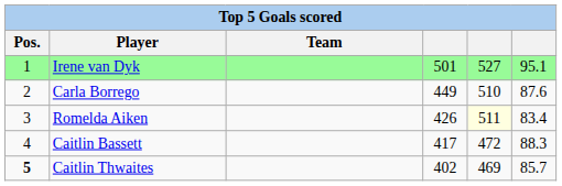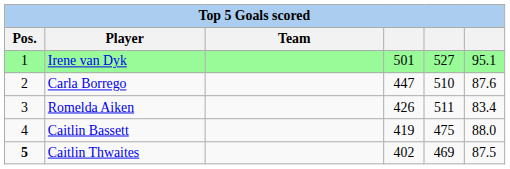Carla Borrego | column 4: 449 -> 447
Romelda Aiken | column 5: lightyellow background -> no background
Caitlin Bassett | column 4: 417 -> 419
Caitlin Bassett | column 5: 472 -> 475
Caitlin Bassett | column 6: 88.3 -> 88.0
Caitlin Thwaites | column 6: 85.7 -> 87.5
